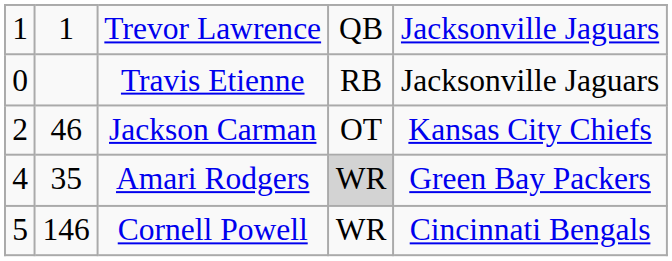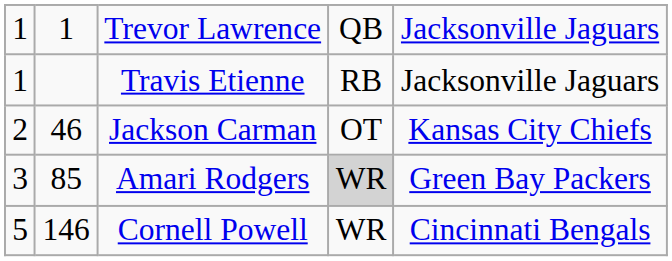Travis Etienne | column 1: 0 -> 1
Amari Rodgers | column 1: 4 -> 3
Amari Rodgers | column 2: 35 -> 85
